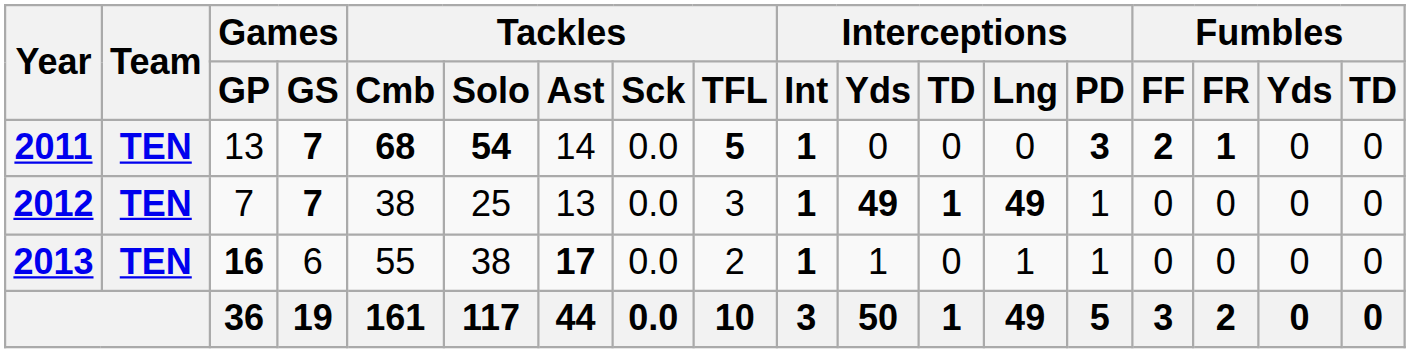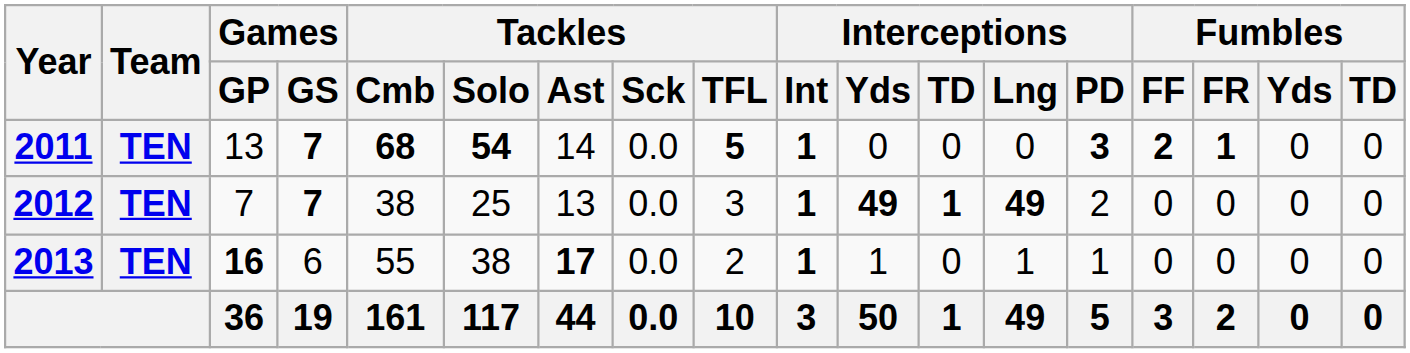2012 | Interceptions / PD: 1 -> 2
